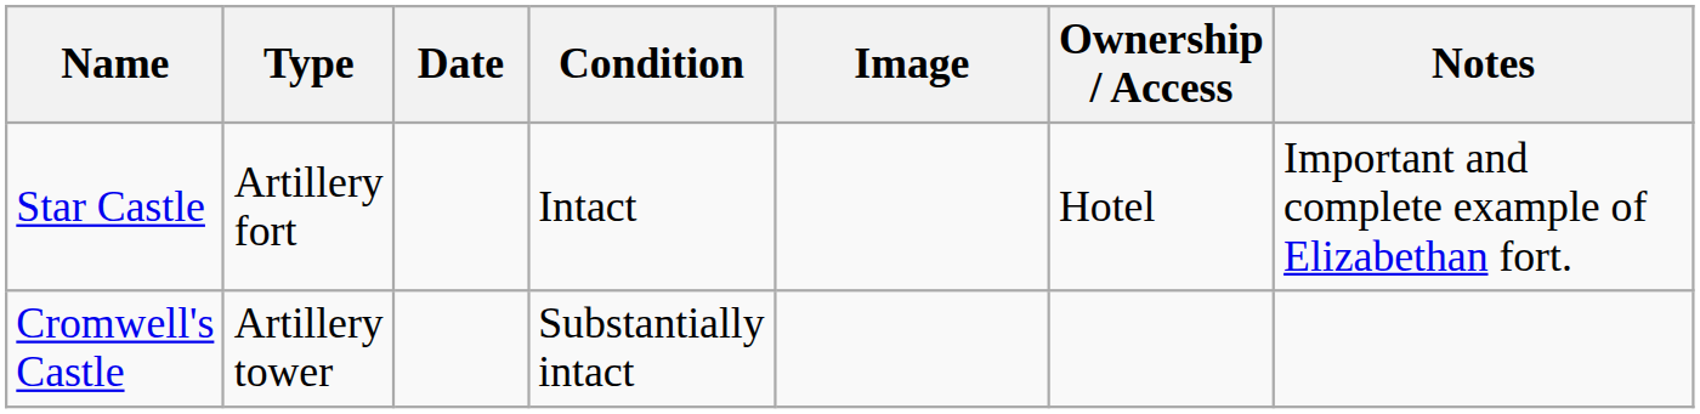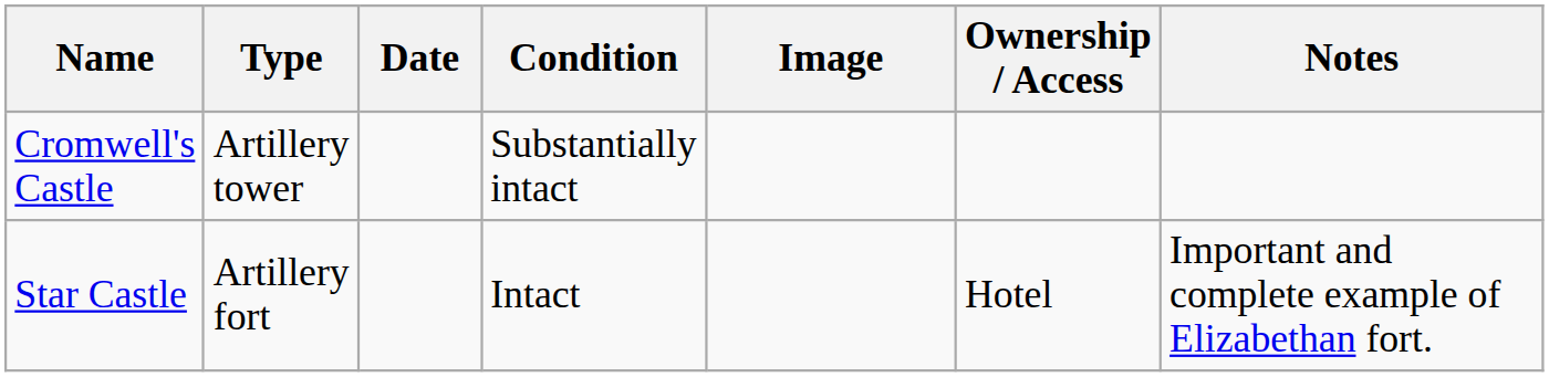rows swapped: Cromwell's Castle <-> Star Castle
